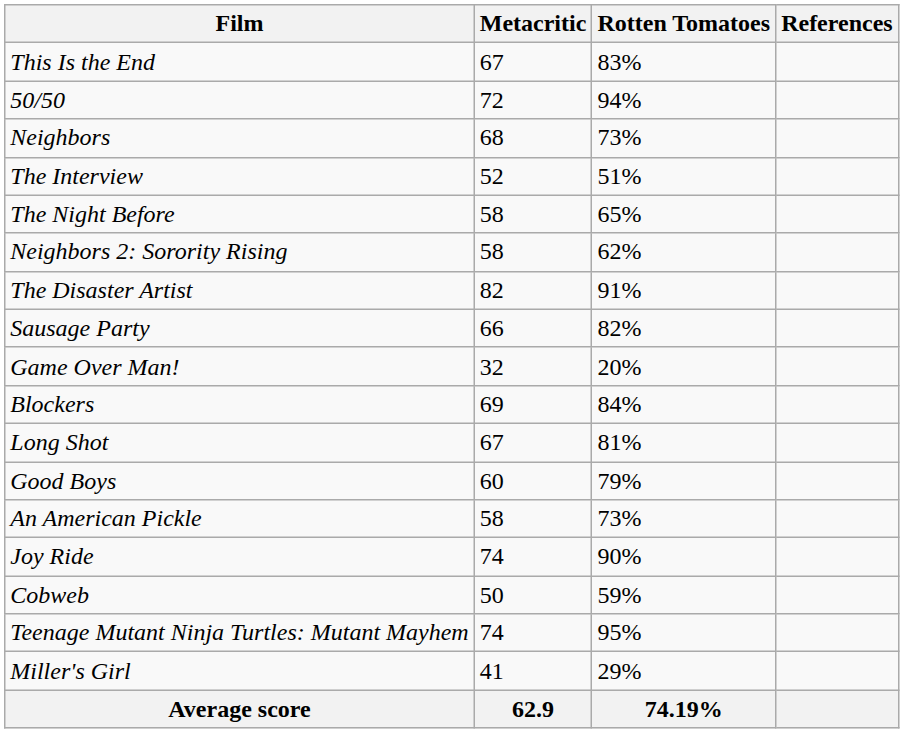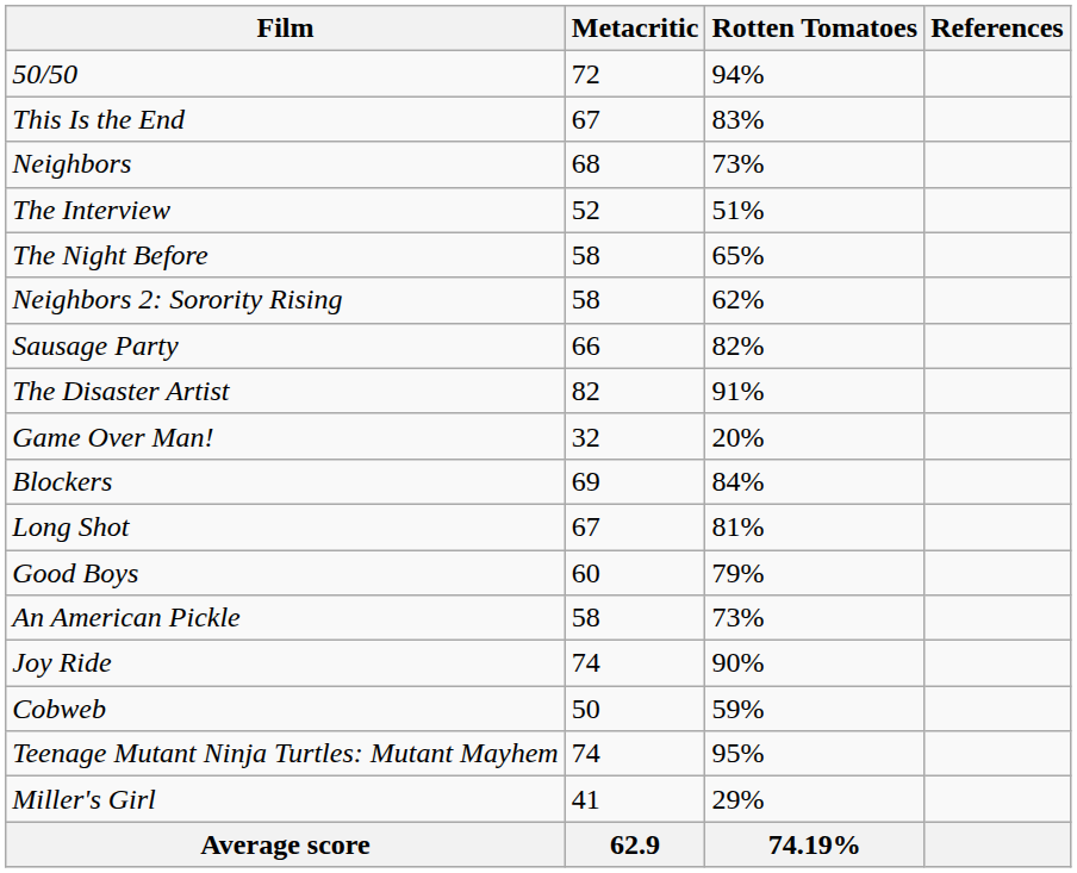rows swapped: 50/50 <-> This Is the End
rows swapped: Sausage Party <-> The Disaster Artist
